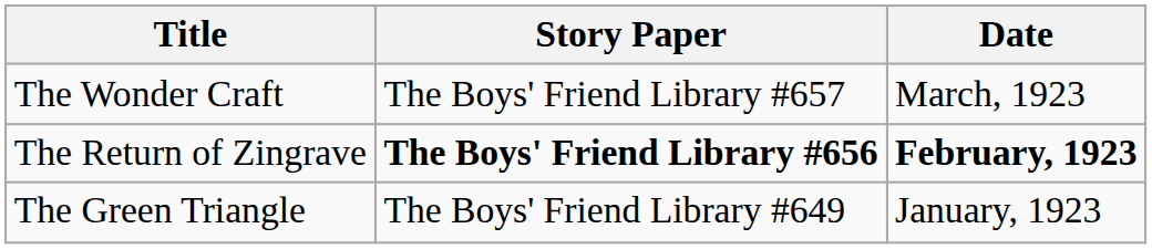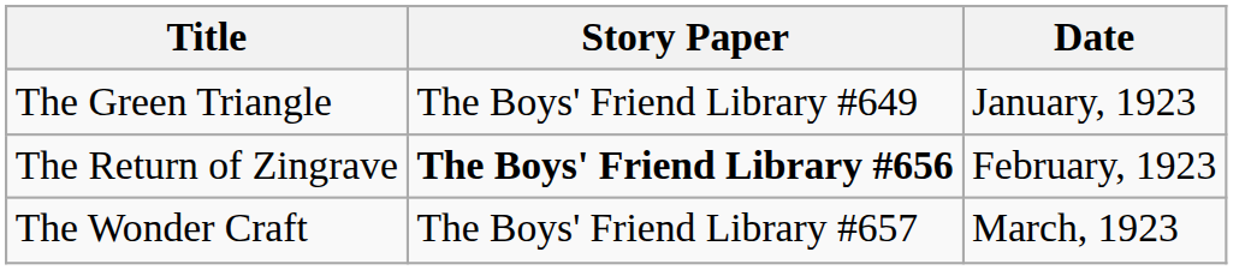rows swapped: The Green Triangle <-> The Wonder Craft
The Return of Zingrave | Date: bold -> normal
